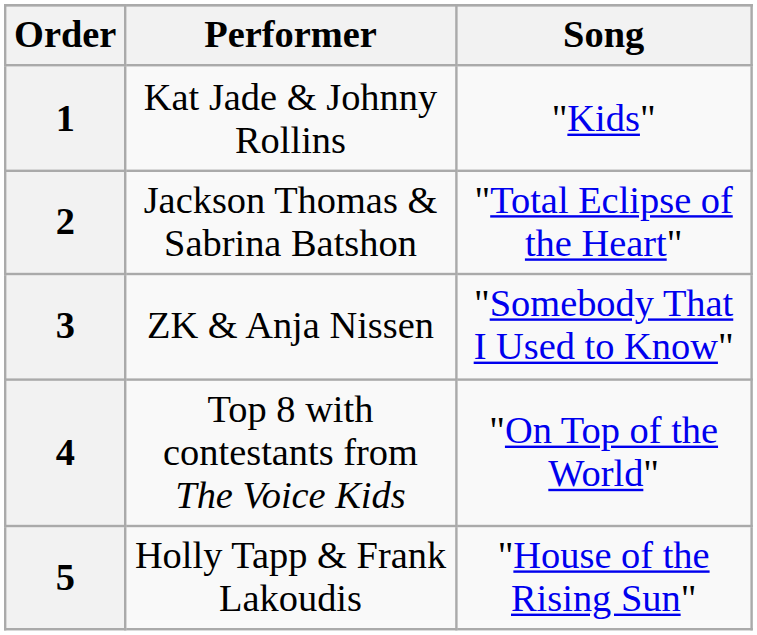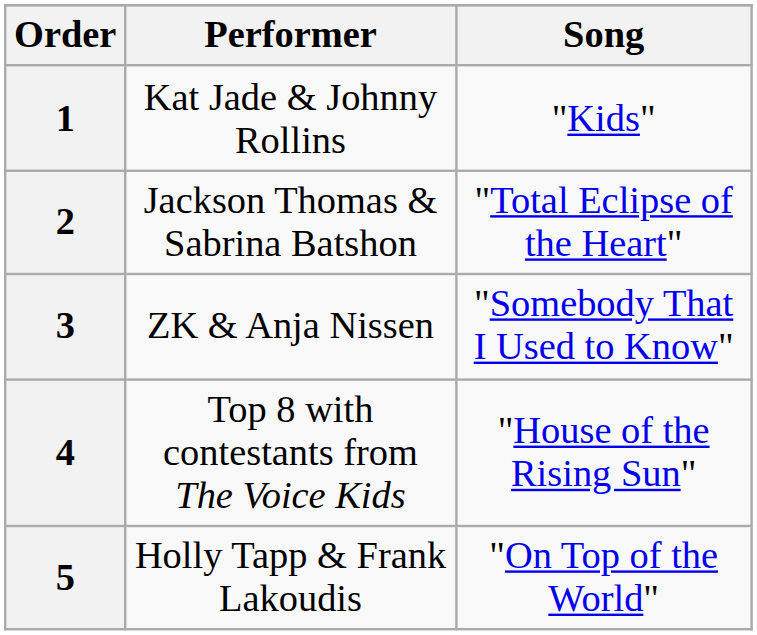4 | Song: "On Top of the World" -> "House of the Rising Sun"
5 | Song: "House of the Rising Sun" -> "On Top of the World"
